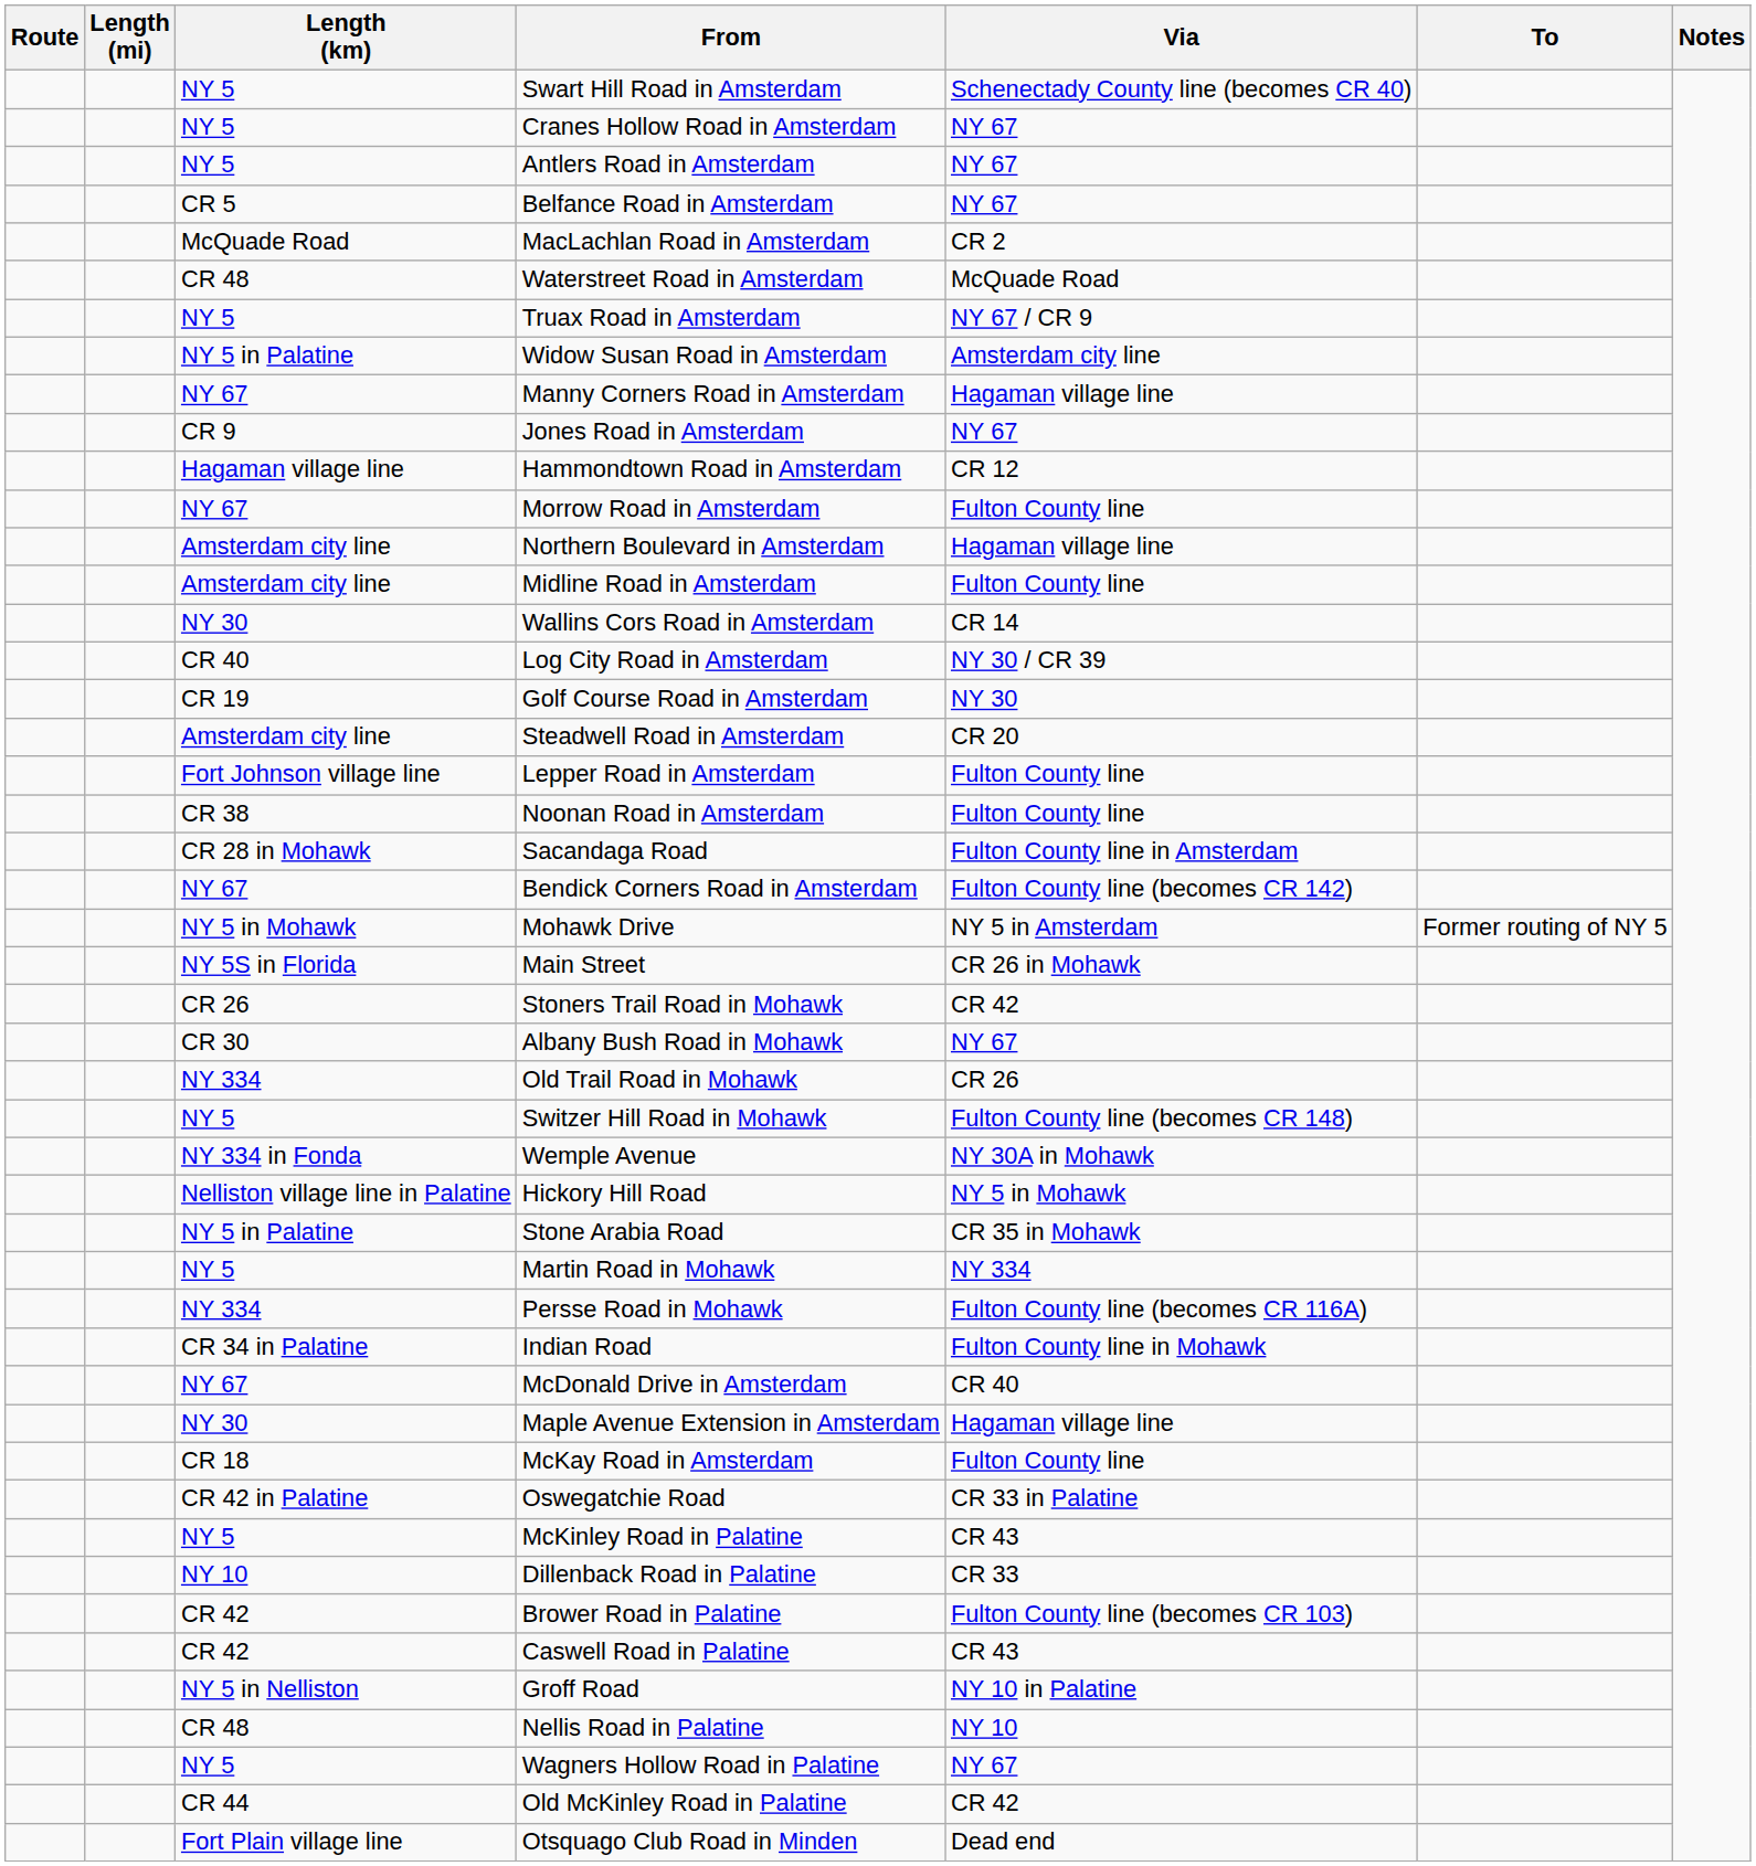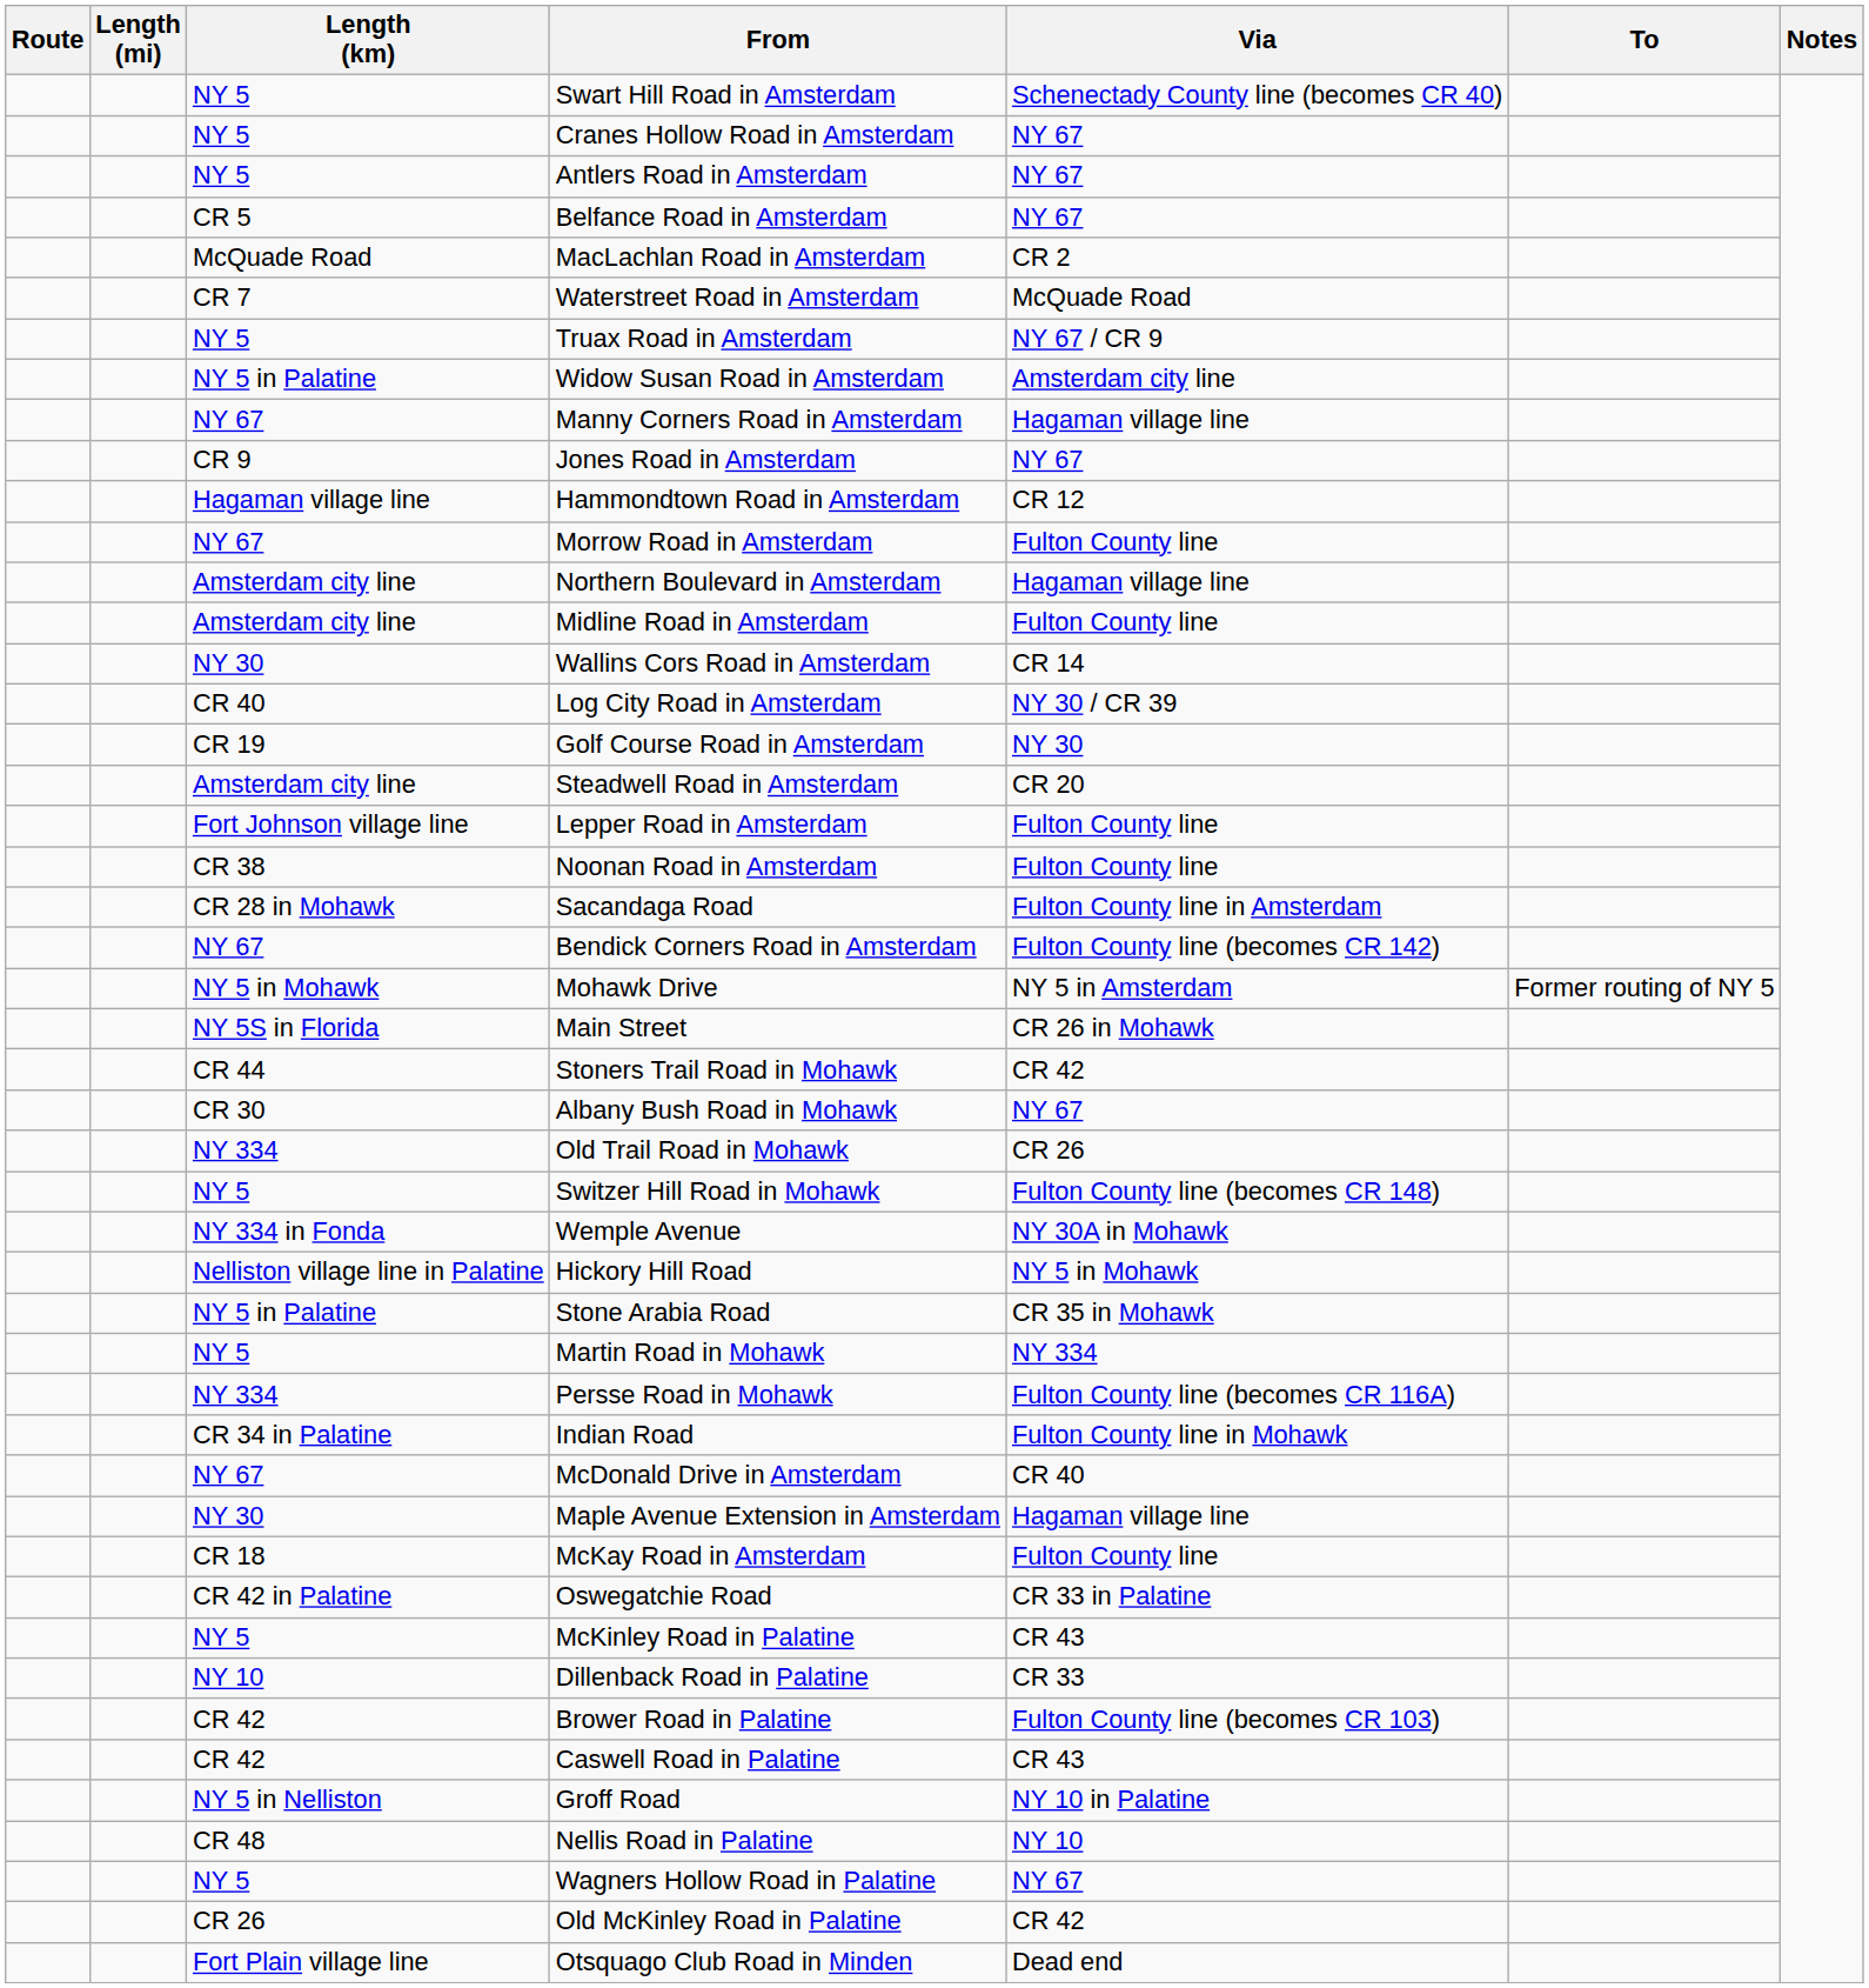Waterstreet Road in Amsterdam | Length (km): CR 48 -> CR 7
Stoners Trail Road in Mohawk | Length (km): CR 26 -> CR 44
Old McKinley Road in Palatine | Length (km): CR 44 -> CR 26
